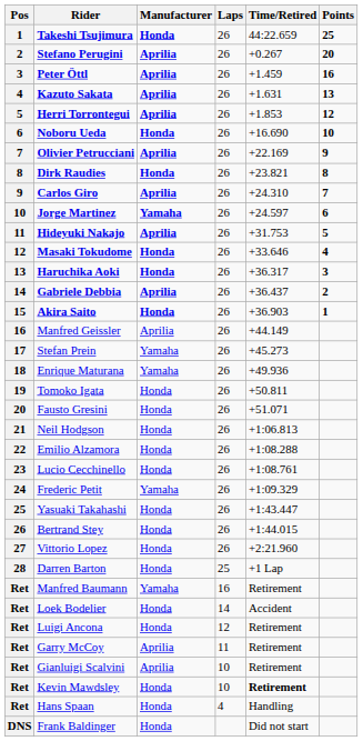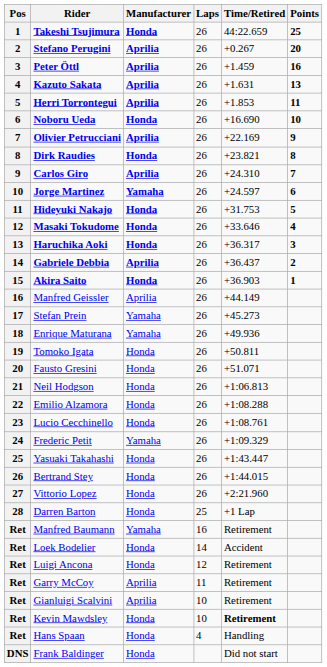Herri Torrontegui | Points: 12 -> 11
Hideyuki Nakajo | Manufacturer: Aprilia -> Honda
